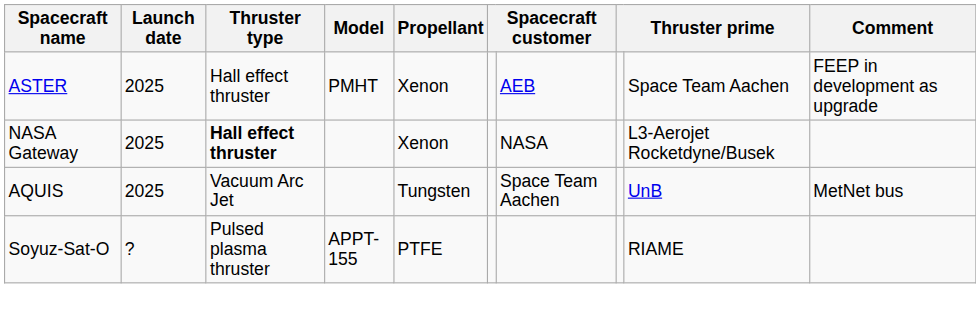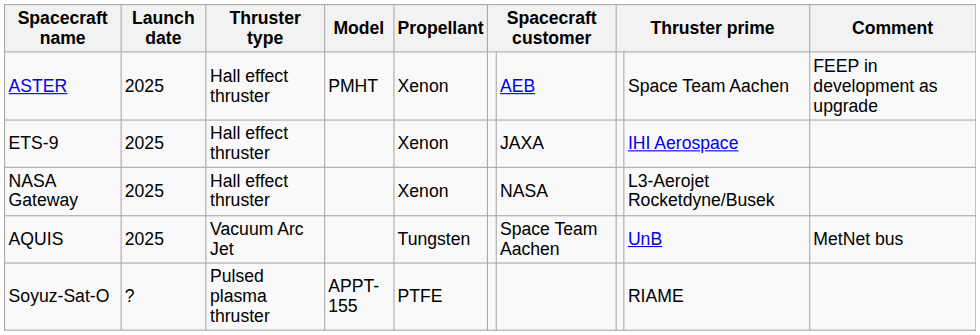+ row: ETS-9 | 2025 | Hall effect thruster | Xenon | JAXA | IHI Aerospace
NASA Gateway | Thruster type: bold -> normal
